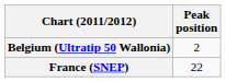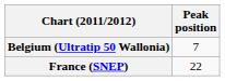Belgium (Ultratip 50 Wallonia) | Peak position: 2 -> 7
